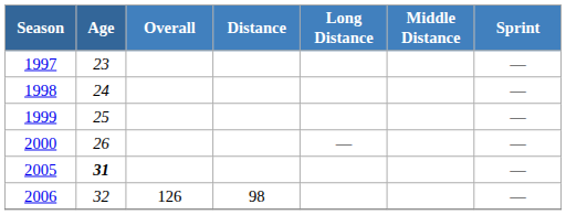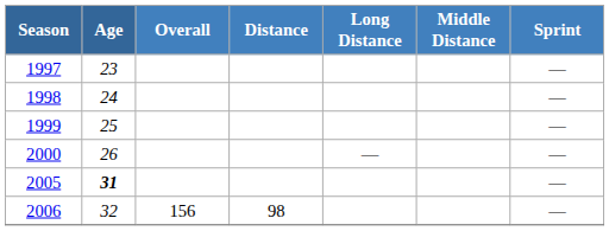2006 | Overall: 126 -> 156
